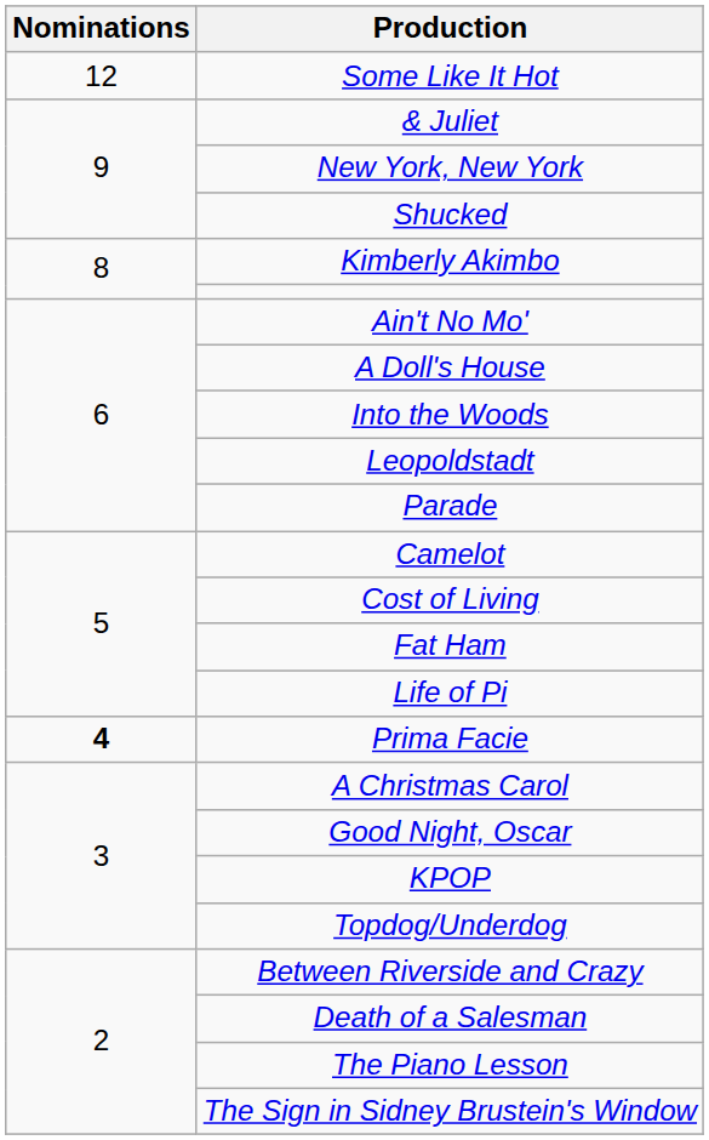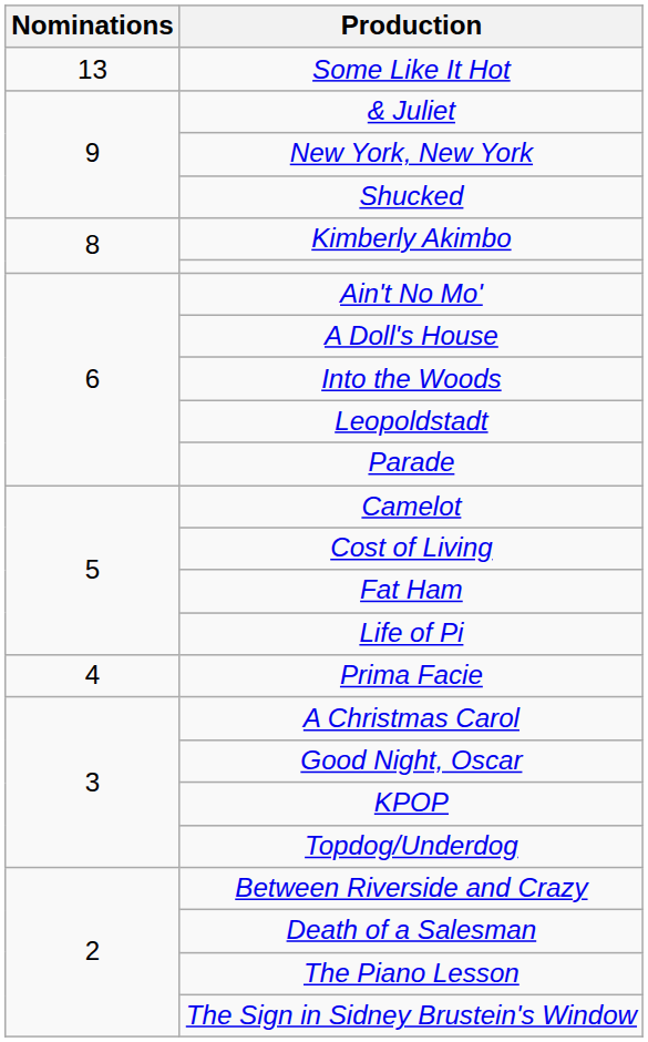Some Like It Hot | Nominations: 12 -> 13
Prima Facie | Nominations: bold -> normal
